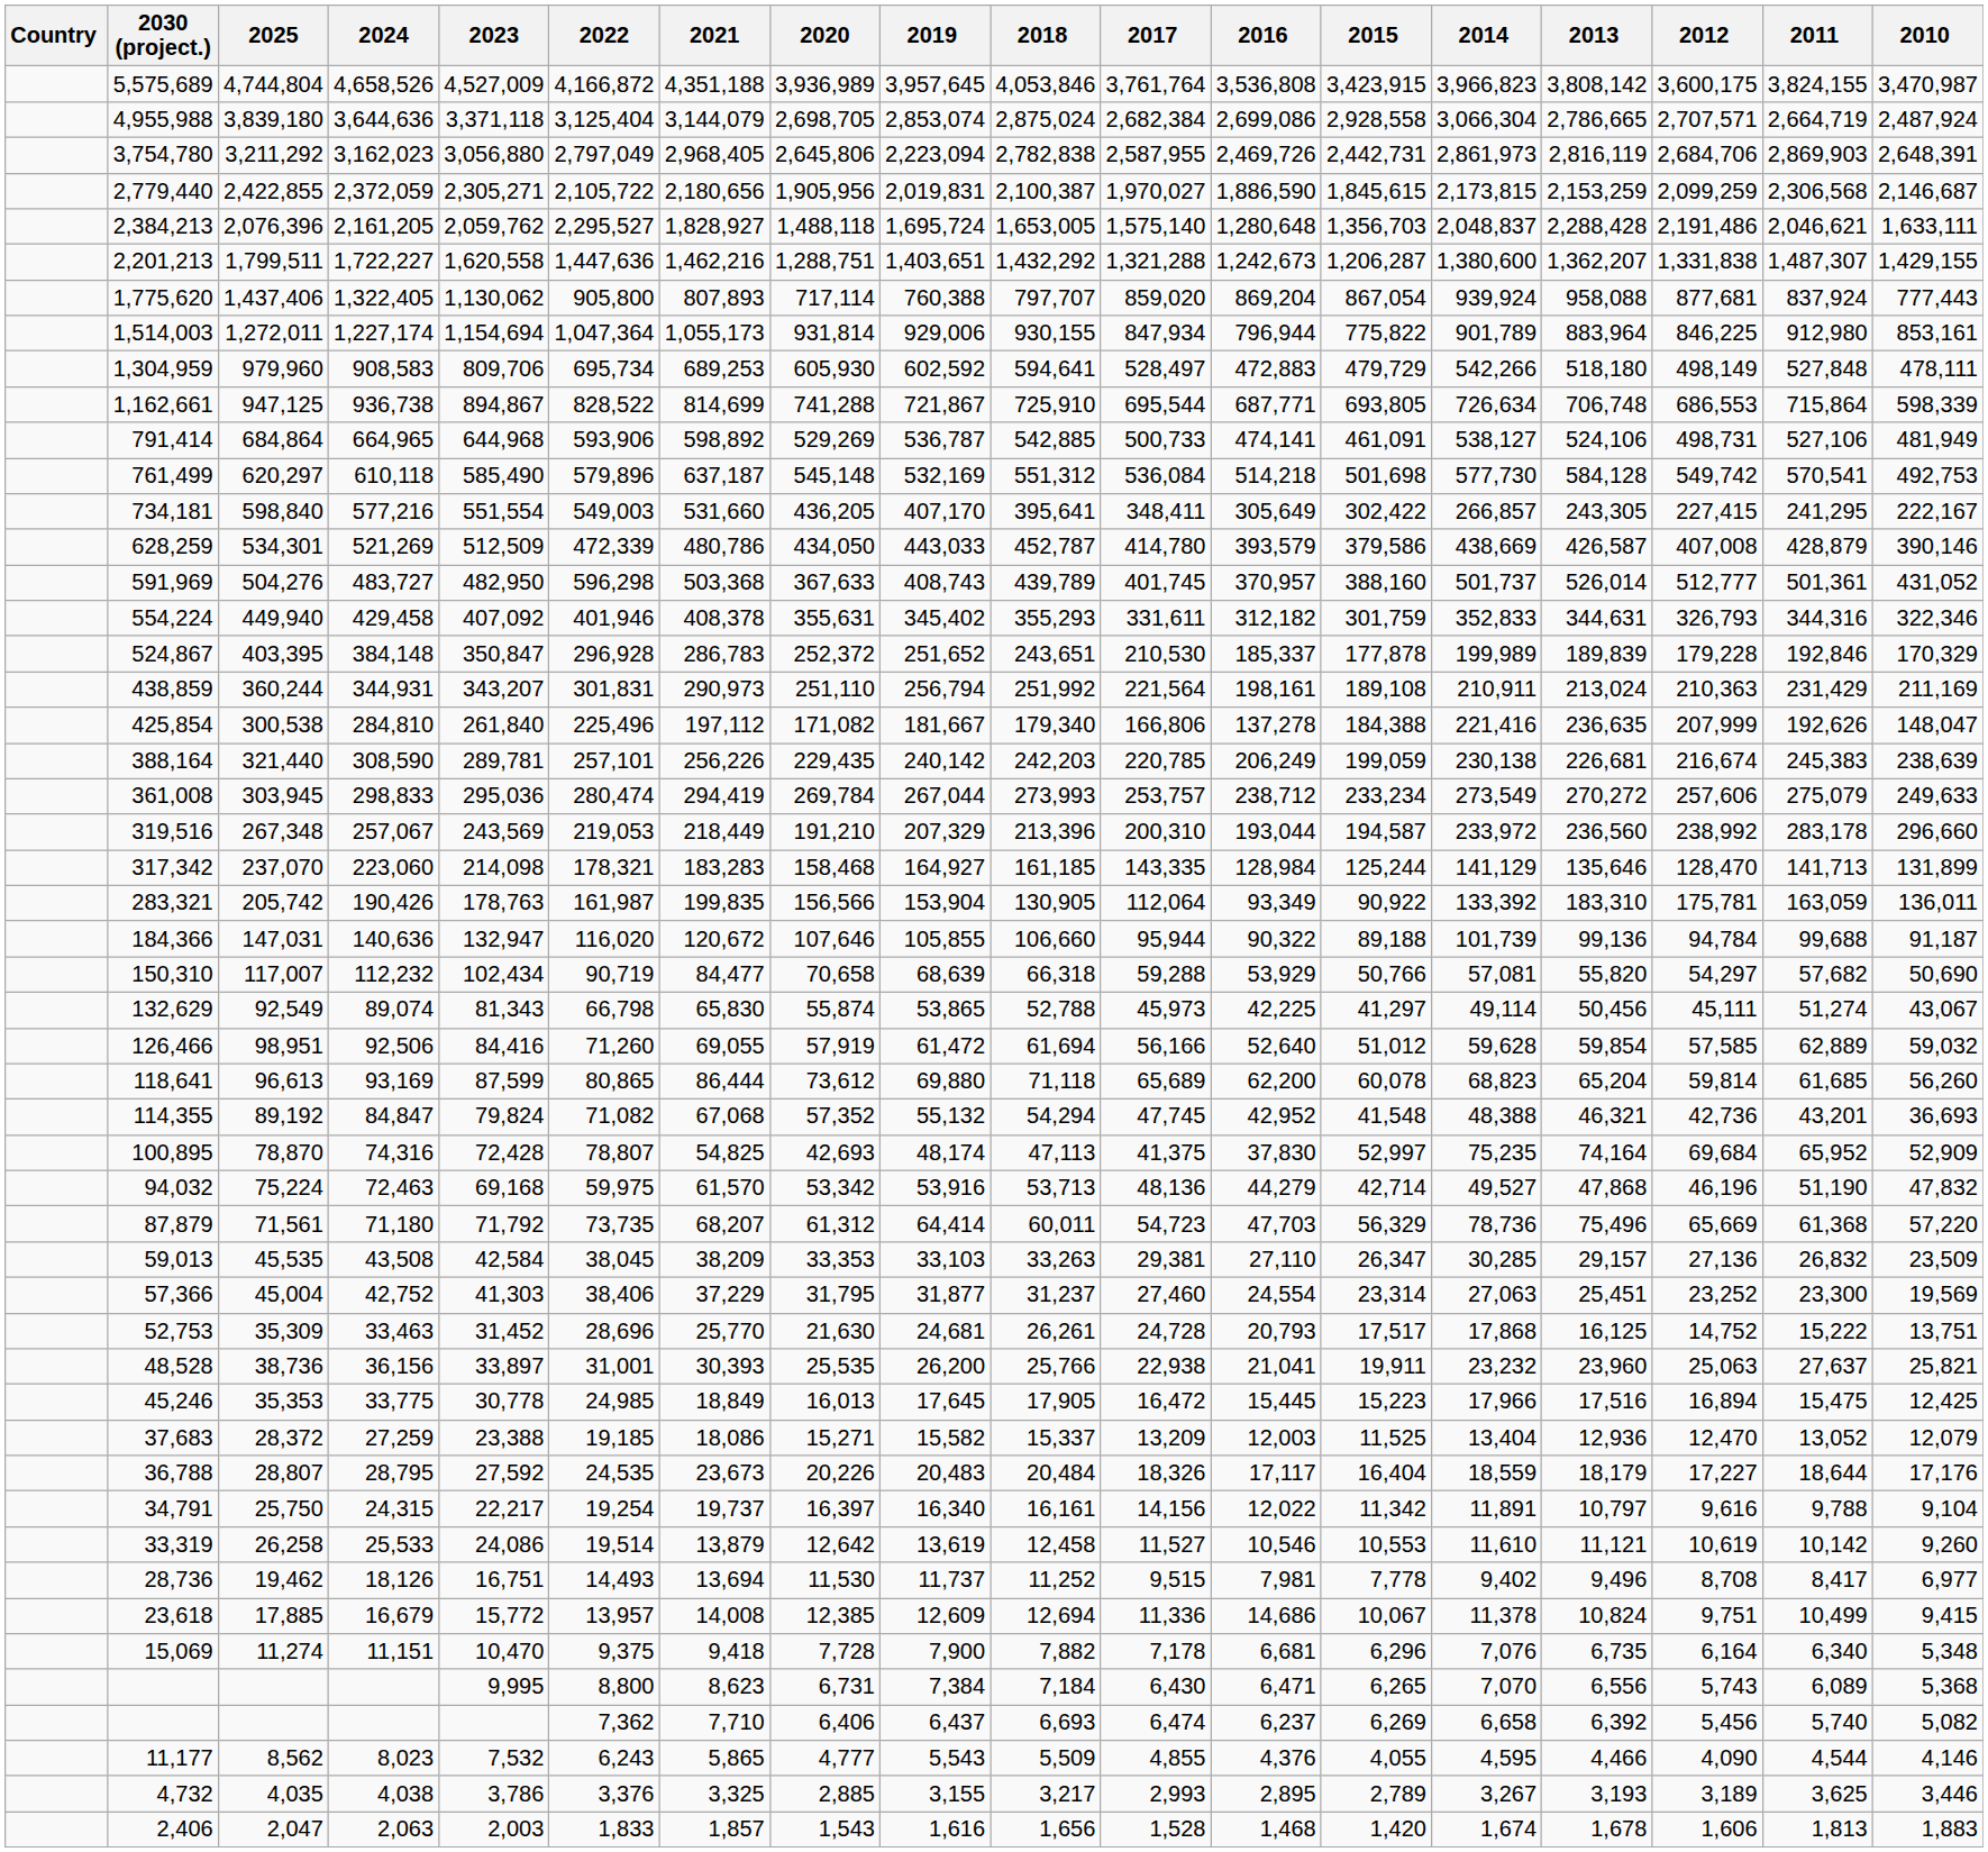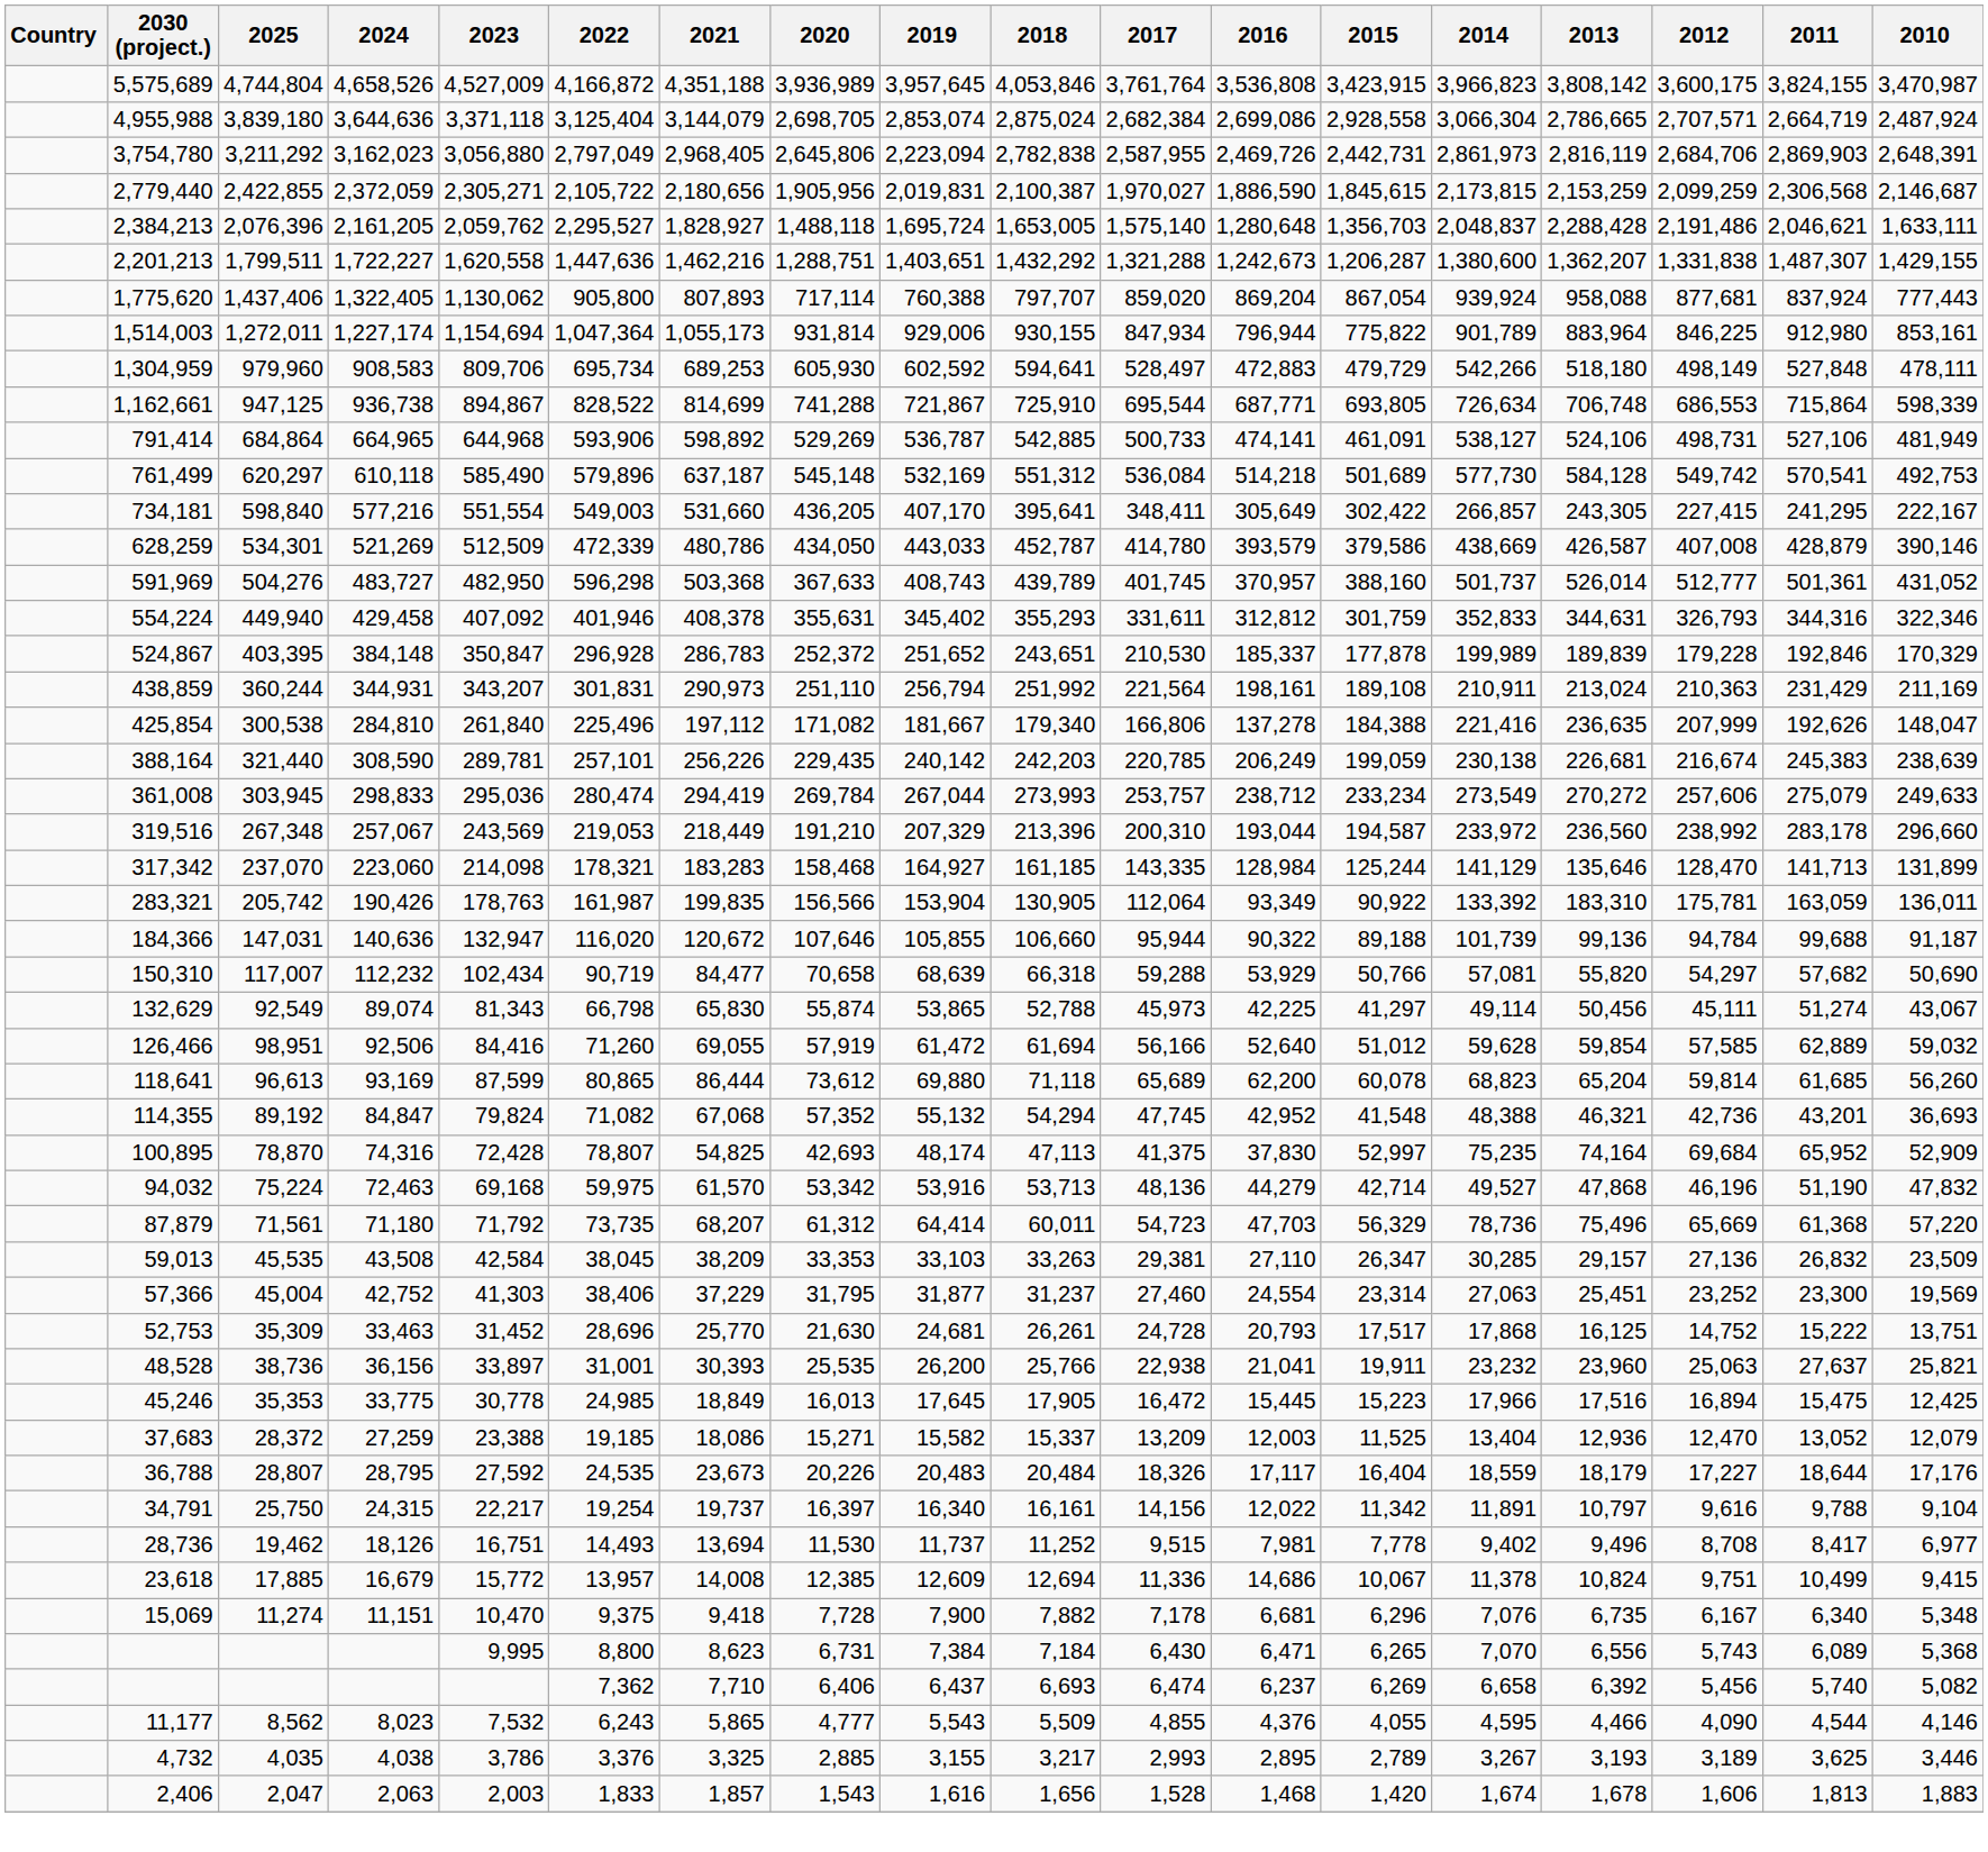761,499 | 2015: 501,698 -> 501,689
554,224 | 2016: 312,182 -> 312,812
- row: 33,319 | 26,258 | 25,533 | 24,086 | 19,514 | 13,879 | 12,642 | 13,619 | 12,458 | 11,527 | 10,546 | 10,553 | 11,610 | 11,121 | 10,619 | 10,142 | 9,260
15,069 | 2012: 6,164 -> 6,167
